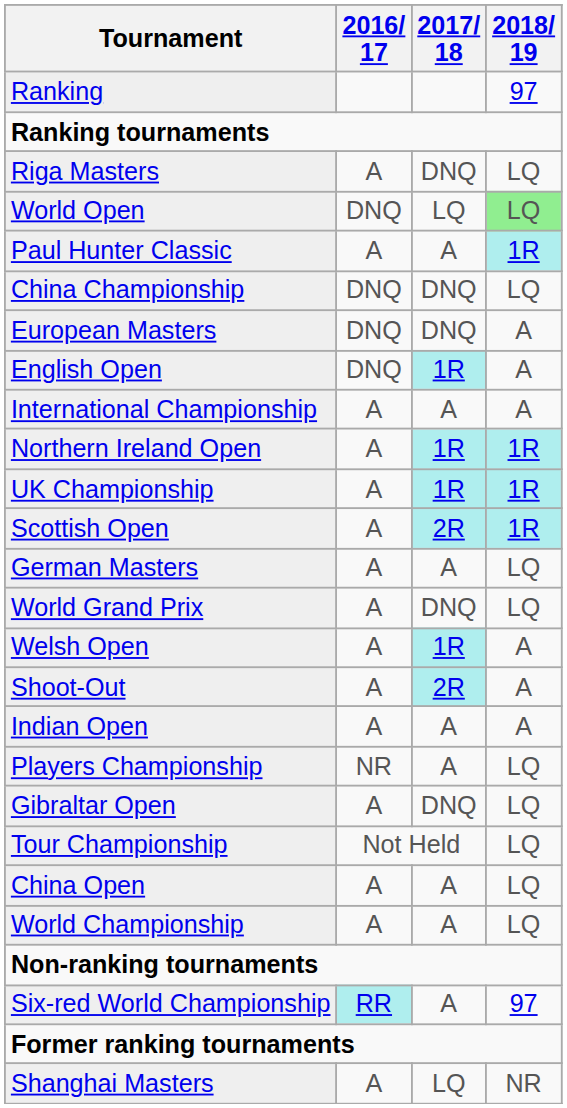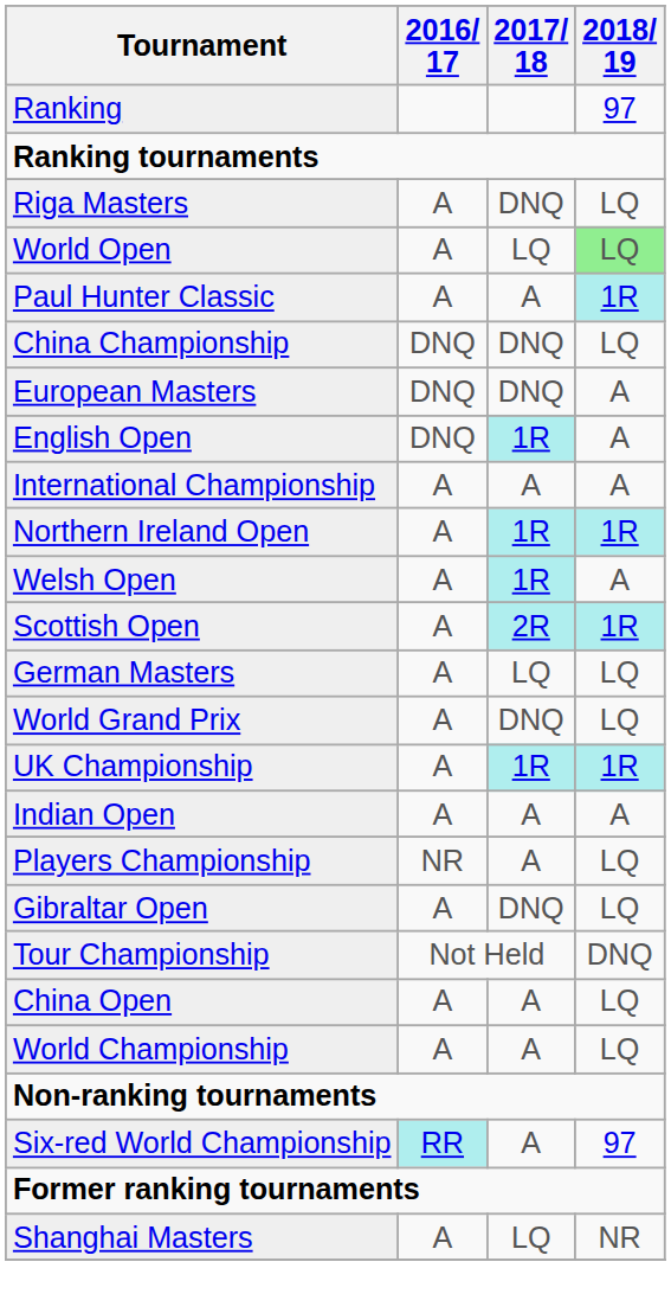World Open | 2016/ 17: DNQ -> A
rows swapped: UK Championship <-> Welsh Open
German Masters | 2017/ 18: A -> LQ
- row: Shoot-Out | A | 2R | A
Tour Championship | 2018/ 19: LQ -> DNQ
